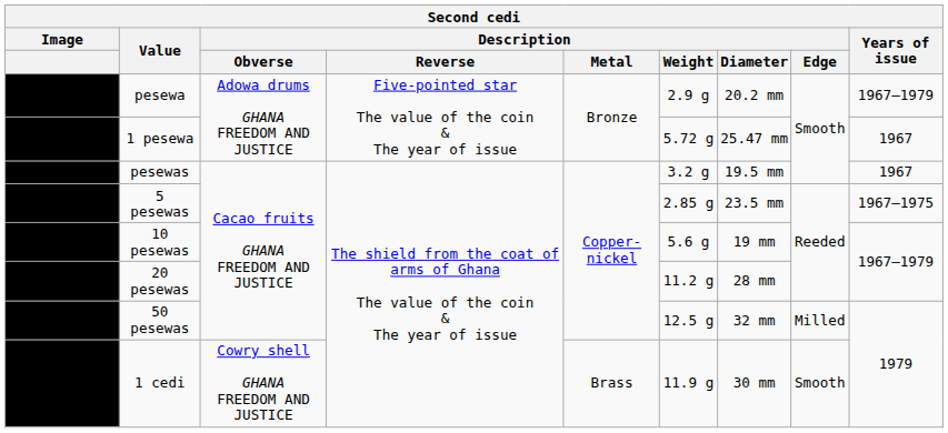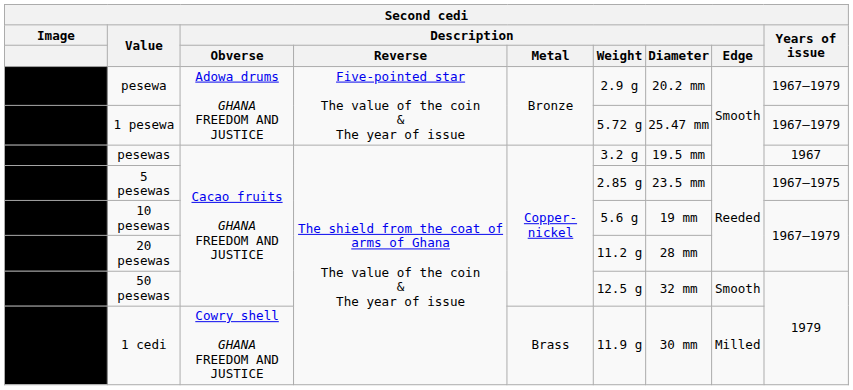1 pesewa | Years of issue: 1967 -> 1967–1979
50 pesewas | Description / Edge: Milled -> Smooth
1 cedi | Description / Edge: Smooth -> Milled
